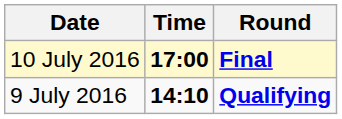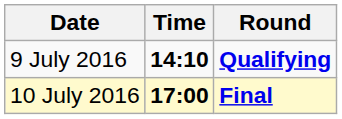rows swapped: 9 July 2016 <-> 10 July 2016
